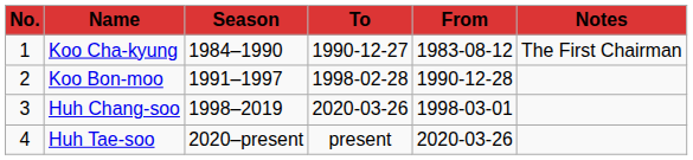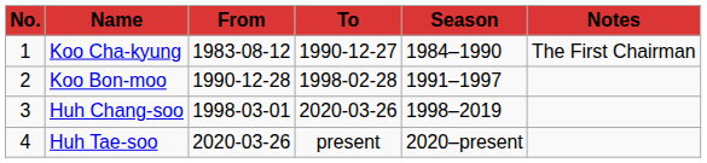columns swapped: From <-> Season
